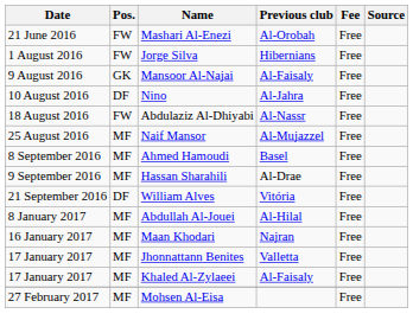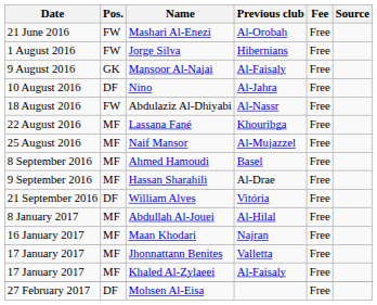+ row: 22 August 2016 | MF | Lassana Fané | Khouribga | Free
Mohsen Al-Eisa | Pos.: MF -> DF
